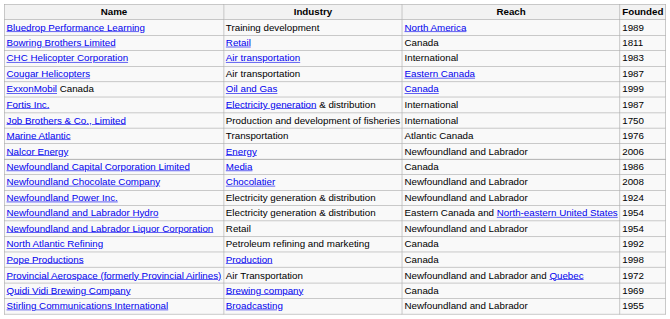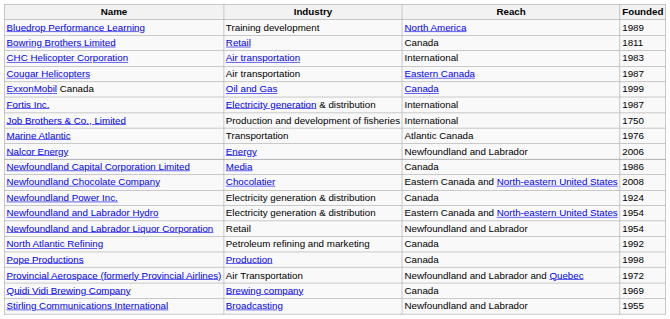Newfoundland Chocolate Company | Reach: Newfoundland and Labrador -> Eastern Canada and North-eastern United States
Newfoundland Power Inc. | Reach: Newfoundland and Labrador -> Canada
